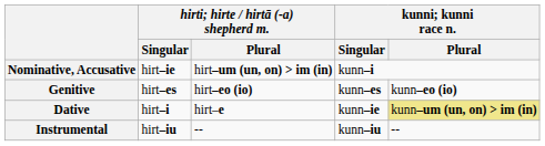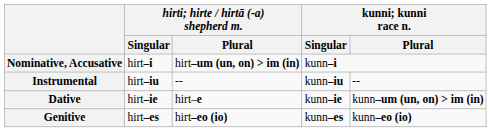Nominative, Accusative | hirti; hirte / hirtā (-a) shepherd m. / Singular: hirt–ie -> hirt–i
rows swapped: Genitive <-> Instrumental
Dative | hirti; hirte / hirtā (-a) shepherd m. / Singular: hirt–i -> hirt–ie
Dative | kunni; kunni race n. / Plural: khaki background -> no background
